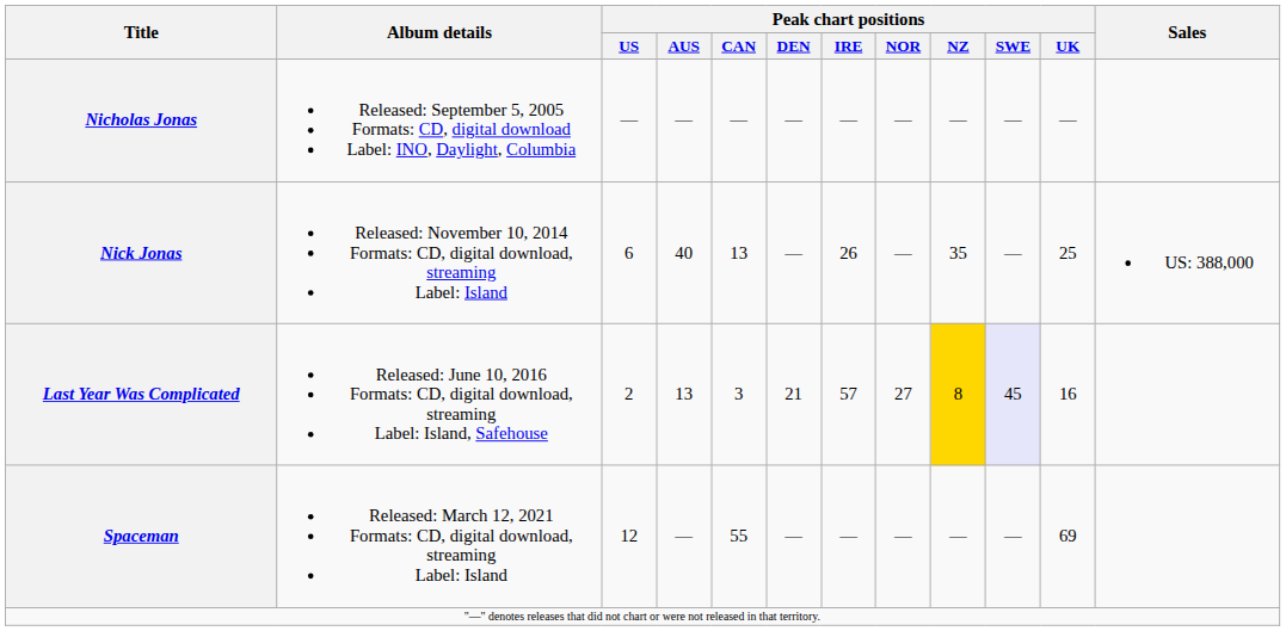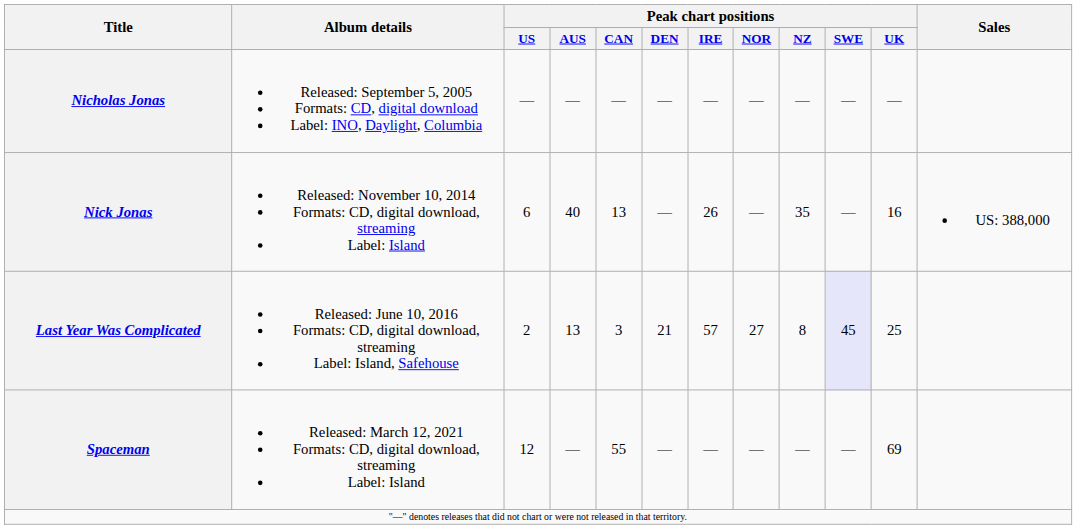Nick Jonas | Peak chart positions / UK: 25 -> 16
Last Year Was Complicated | Peak chart positions / NZ: gold background -> no background
Last Year Was Complicated | Peak chart positions / UK: 16 -> 25
